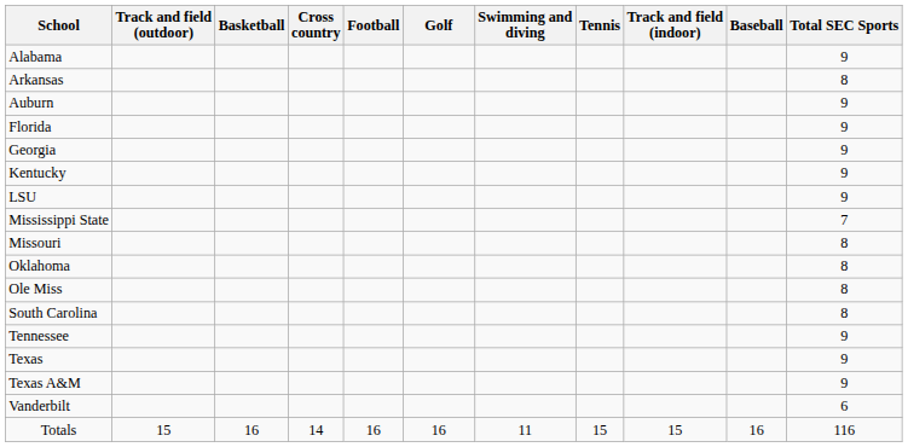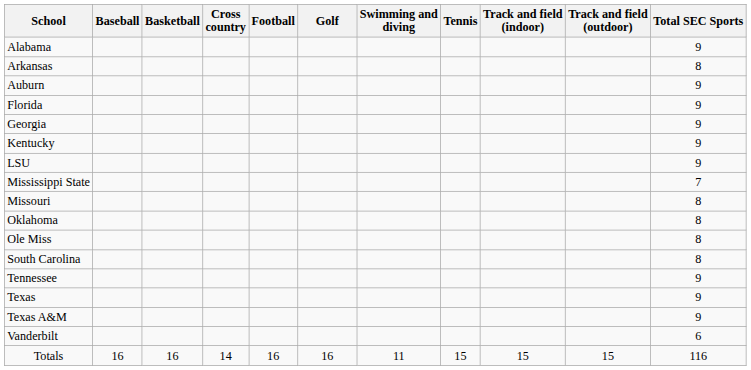columns swapped: Baseball <-> Track and field (outdoor)
